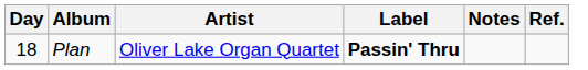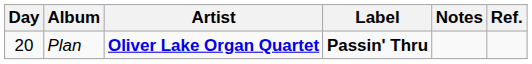Plan | Day: 18 -> 20
Plan | Artist: normal -> bold
